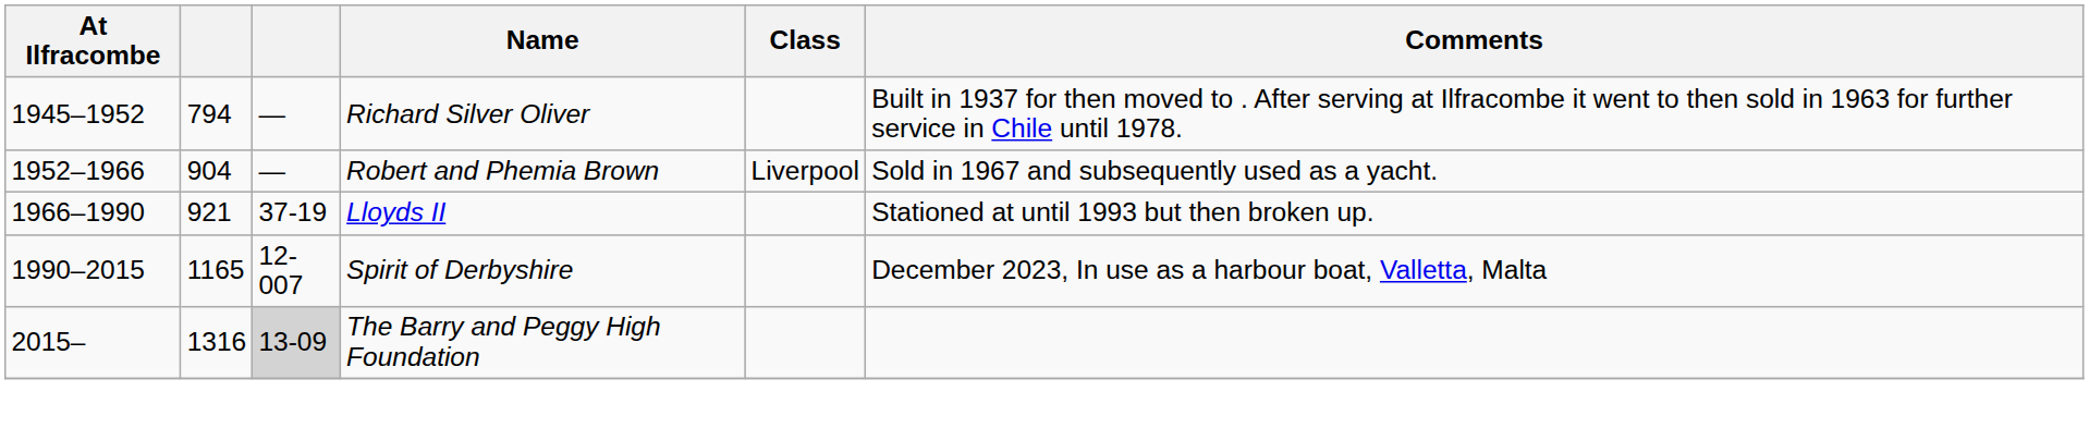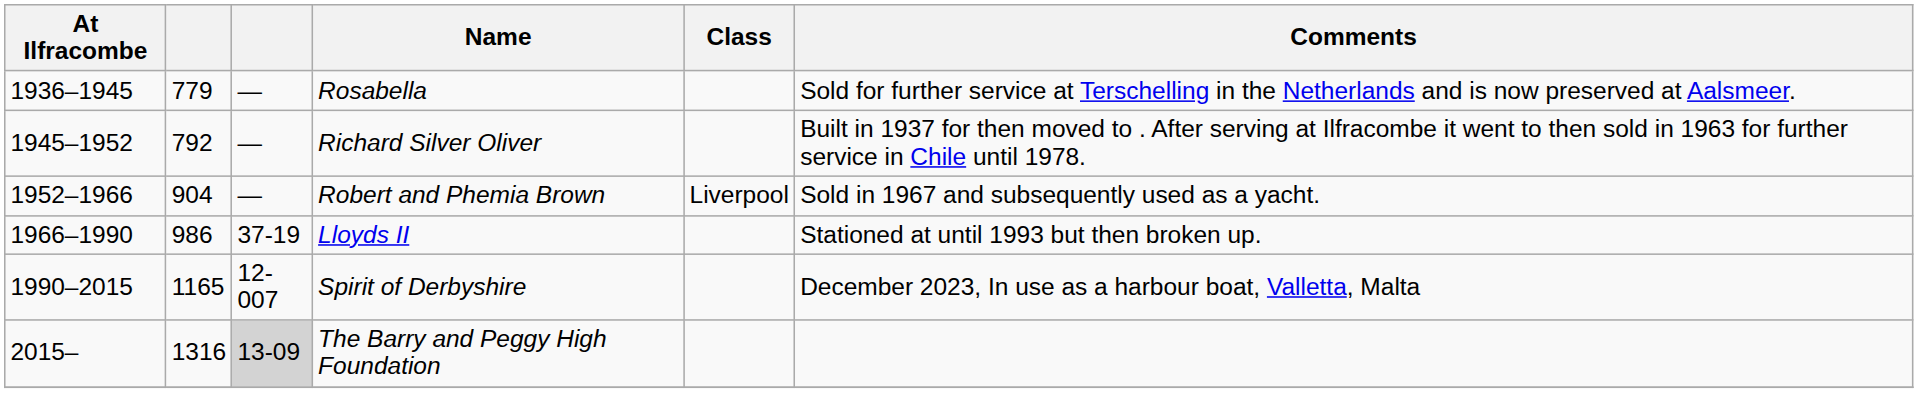+ row: 1936–1945 | 779 | — | Rosabella | Sold for further service at Terschelling in the Netherlands and is now preserved at Aalsmeer.
Richard Silver Oliver | column 2: 794 -> 792
Lloyds II | column 2: 921 -> 986
